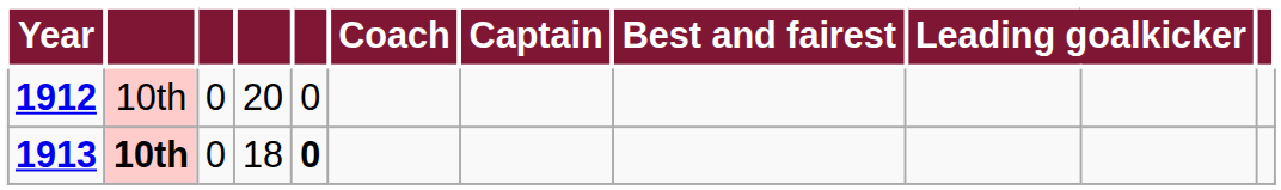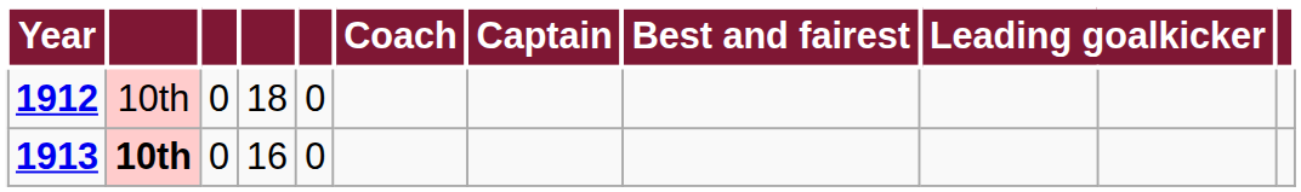1912 | column 4: 20 -> 18
1913 | column 4: 18 -> 16
1913 | column 5: bold -> normal
